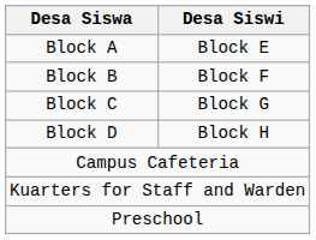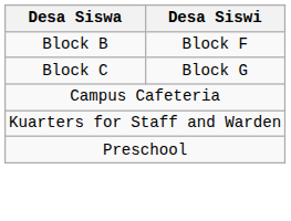- row: Block A | Block E
- row: Block D | Block H
